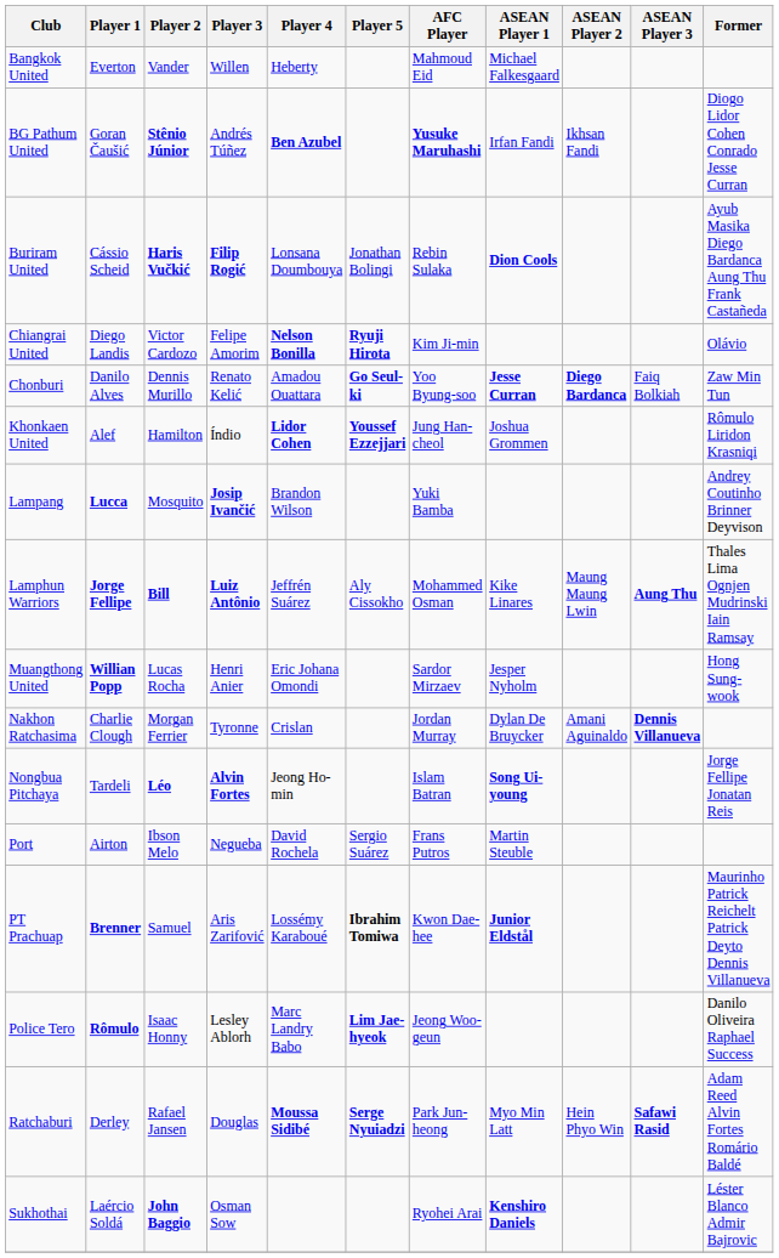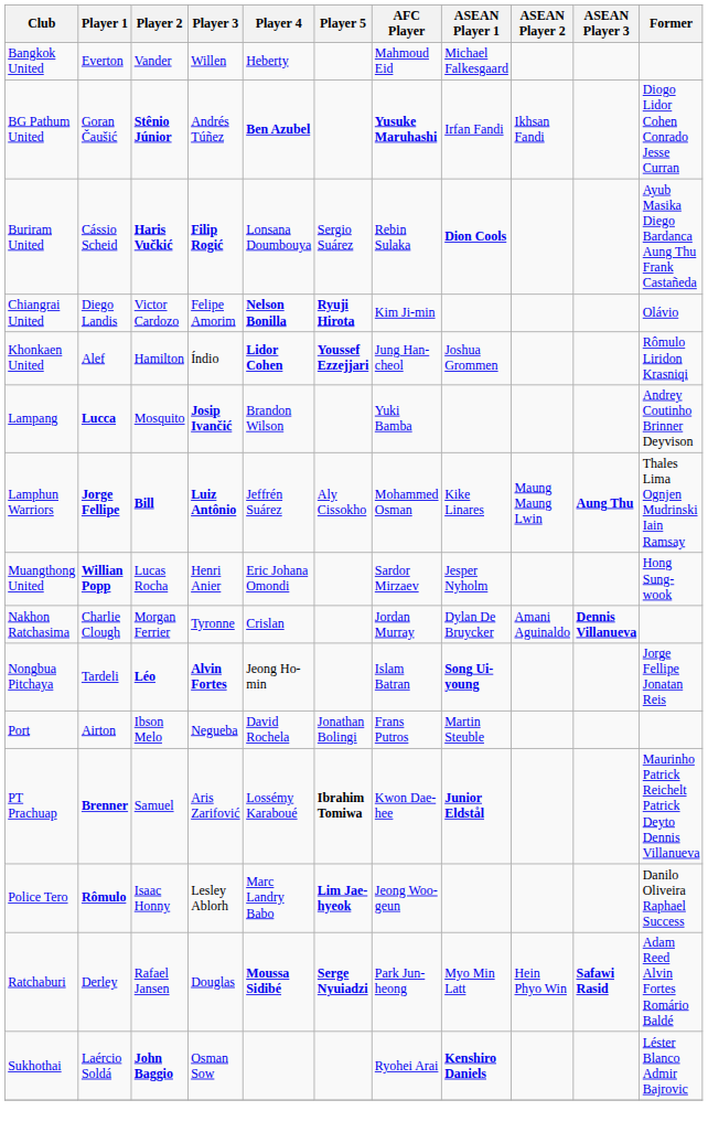Buriram United | Player 5: Jonathan Bolingi -> Sergio Suárez
- row: Chonburi | Danilo Alves | Dennis Murillo | Renato Kelić | Amadou Ouattara | Go Seul-ki | Yoo Byung-soo | Jesse Curran | Diego Bardanca | Faiq Bolkiah | Zaw Min Tun
Port | Player 5: Sergio Suárez -> Jonathan Bolingi
